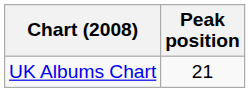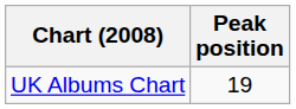UK Albums Chart | Peak position: 21 -> 19
